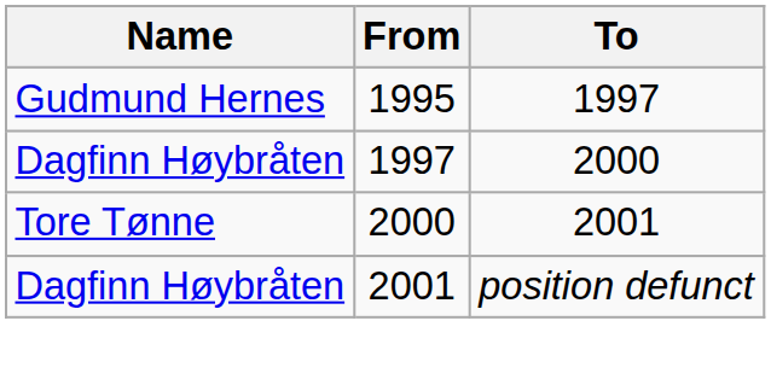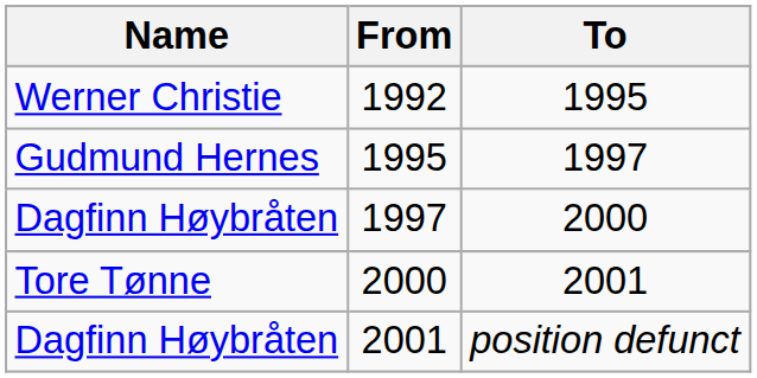+ row: Werner Christie | 1992 | 1995
